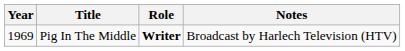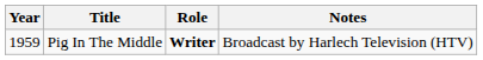Pig In The Middle | Year: 1969 -> 1959
